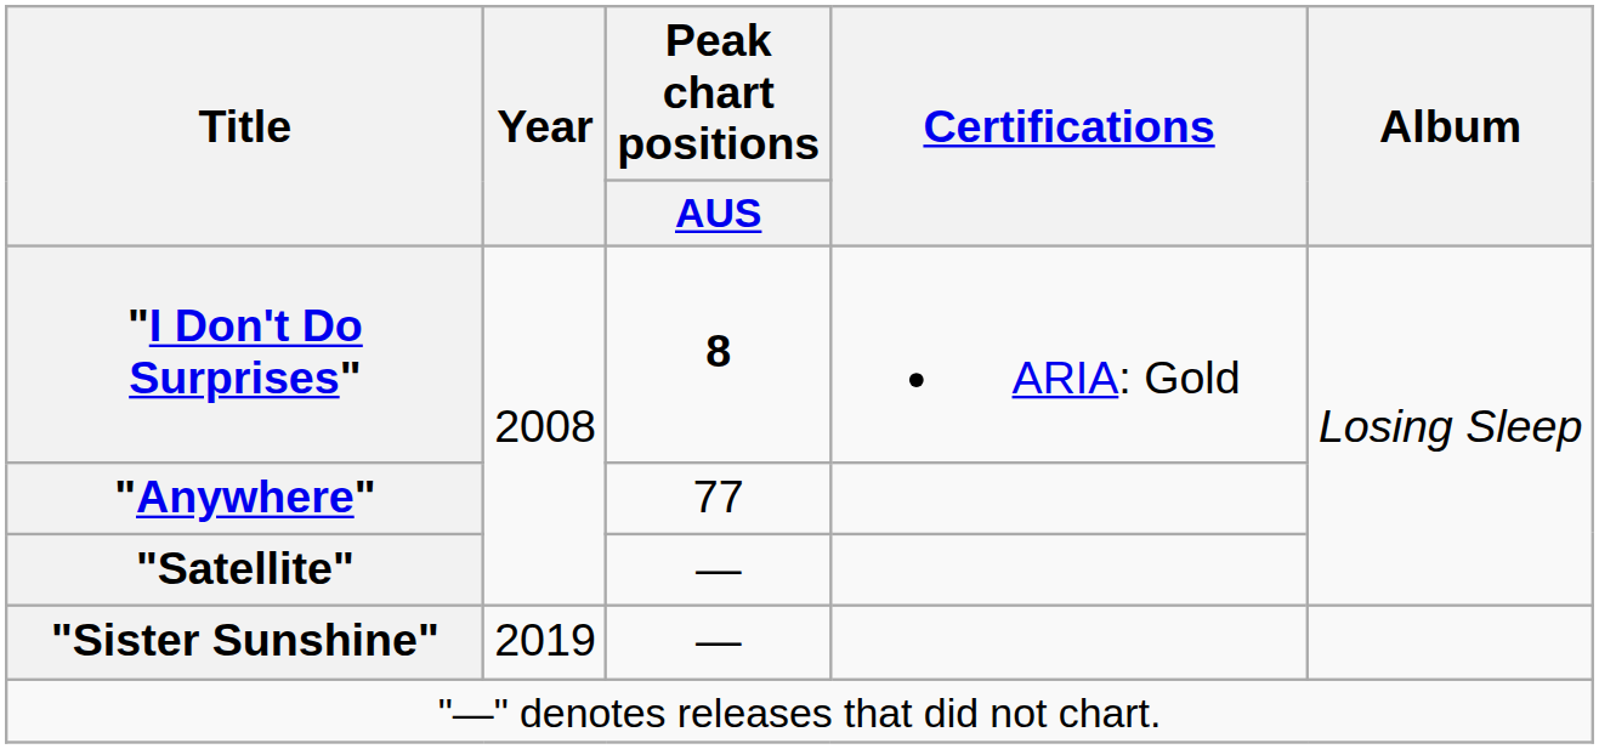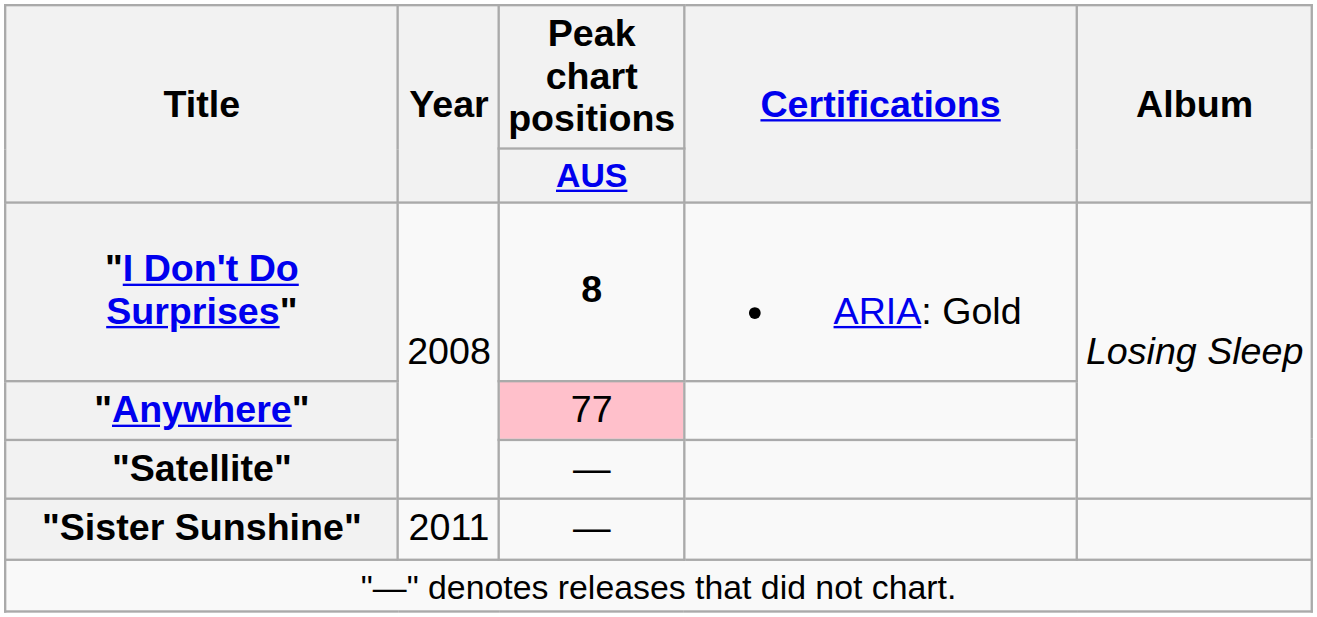"Anywhere" | Peak chart positions / AUS: no background -> pink background
"Sister Sunshine" | Year: 2019 -> 2011
